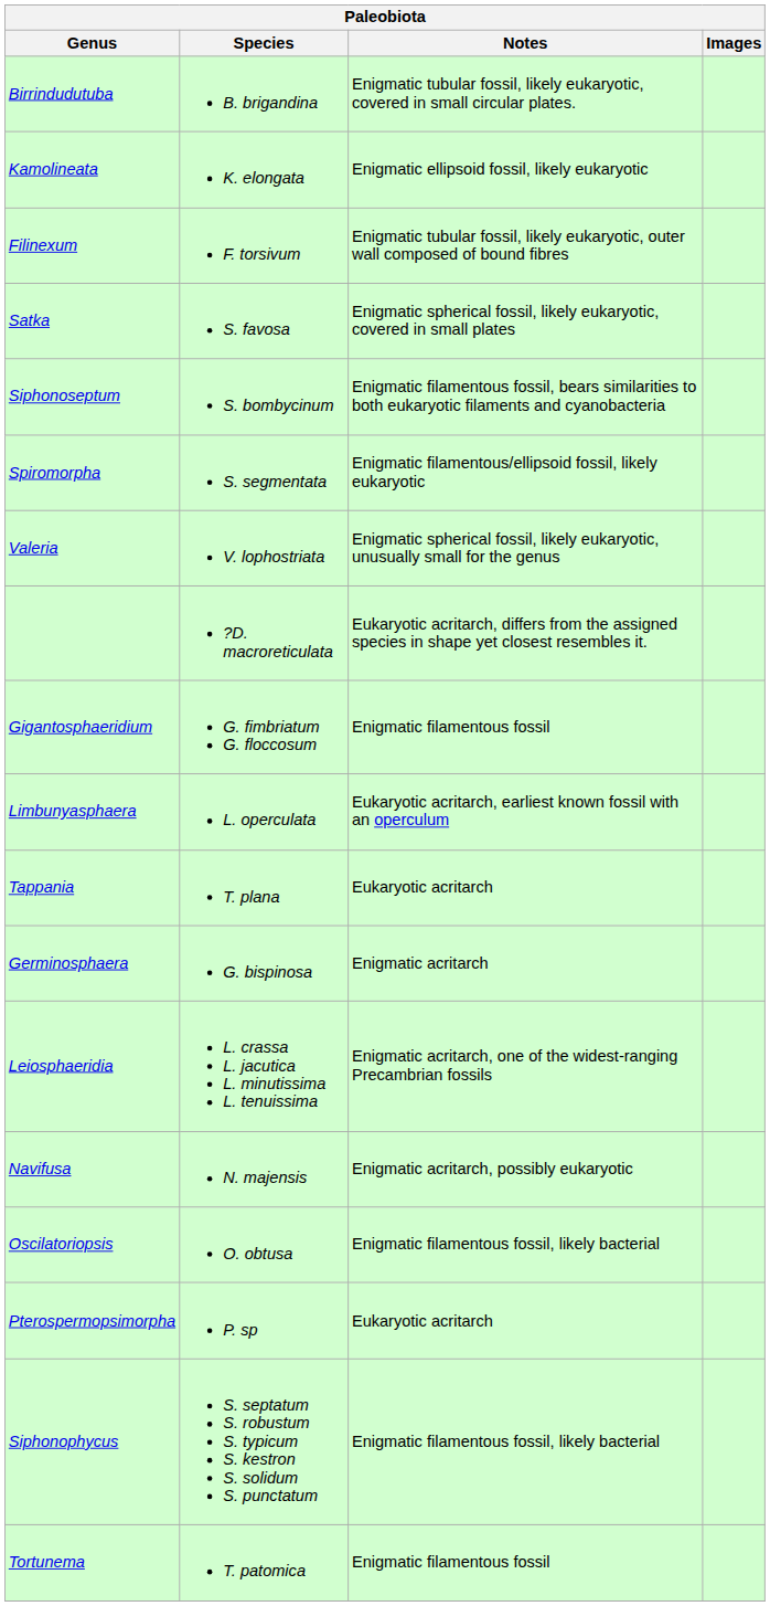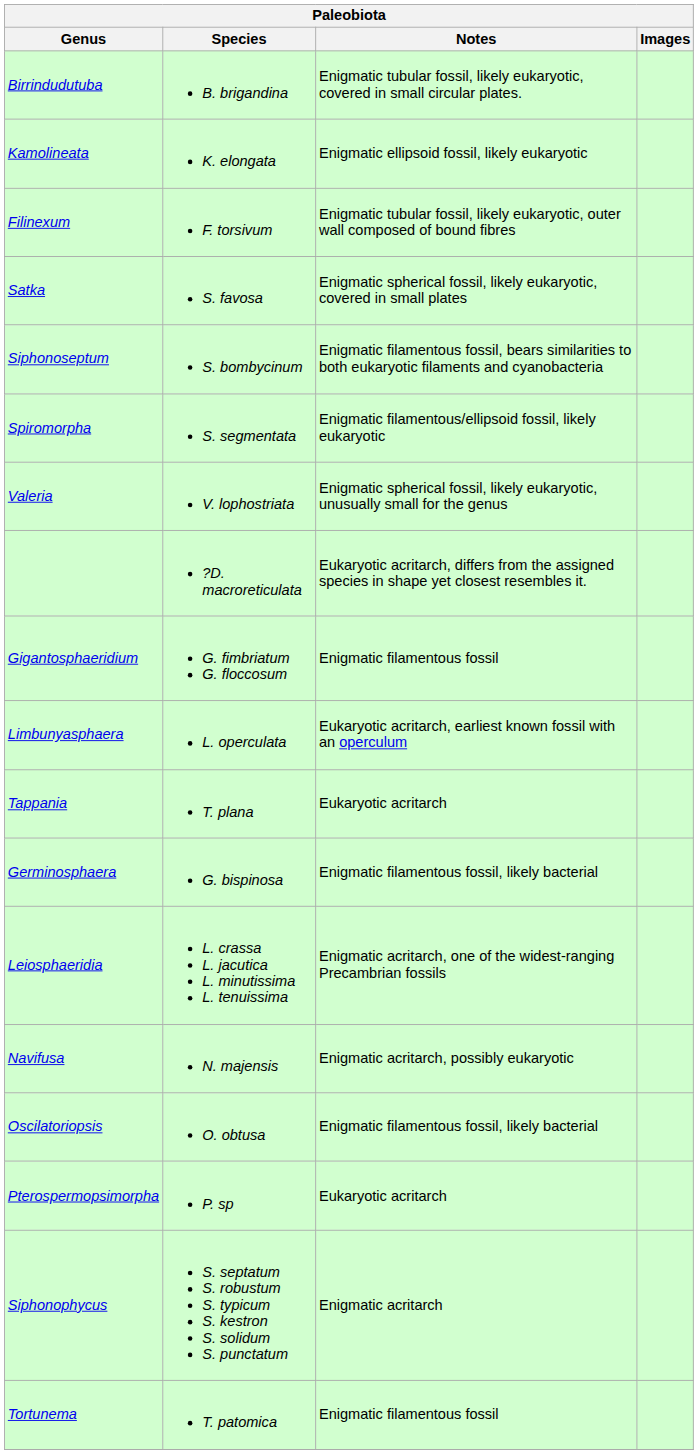Germinosphaera | Notes: Enigmatic acritarch -> Enigmatic filamentous fossil, likely bacterial
Siphonophycus | Notes: Enigmatic filamentous fossil, likely bacterial -> Enigmatic acritarch
